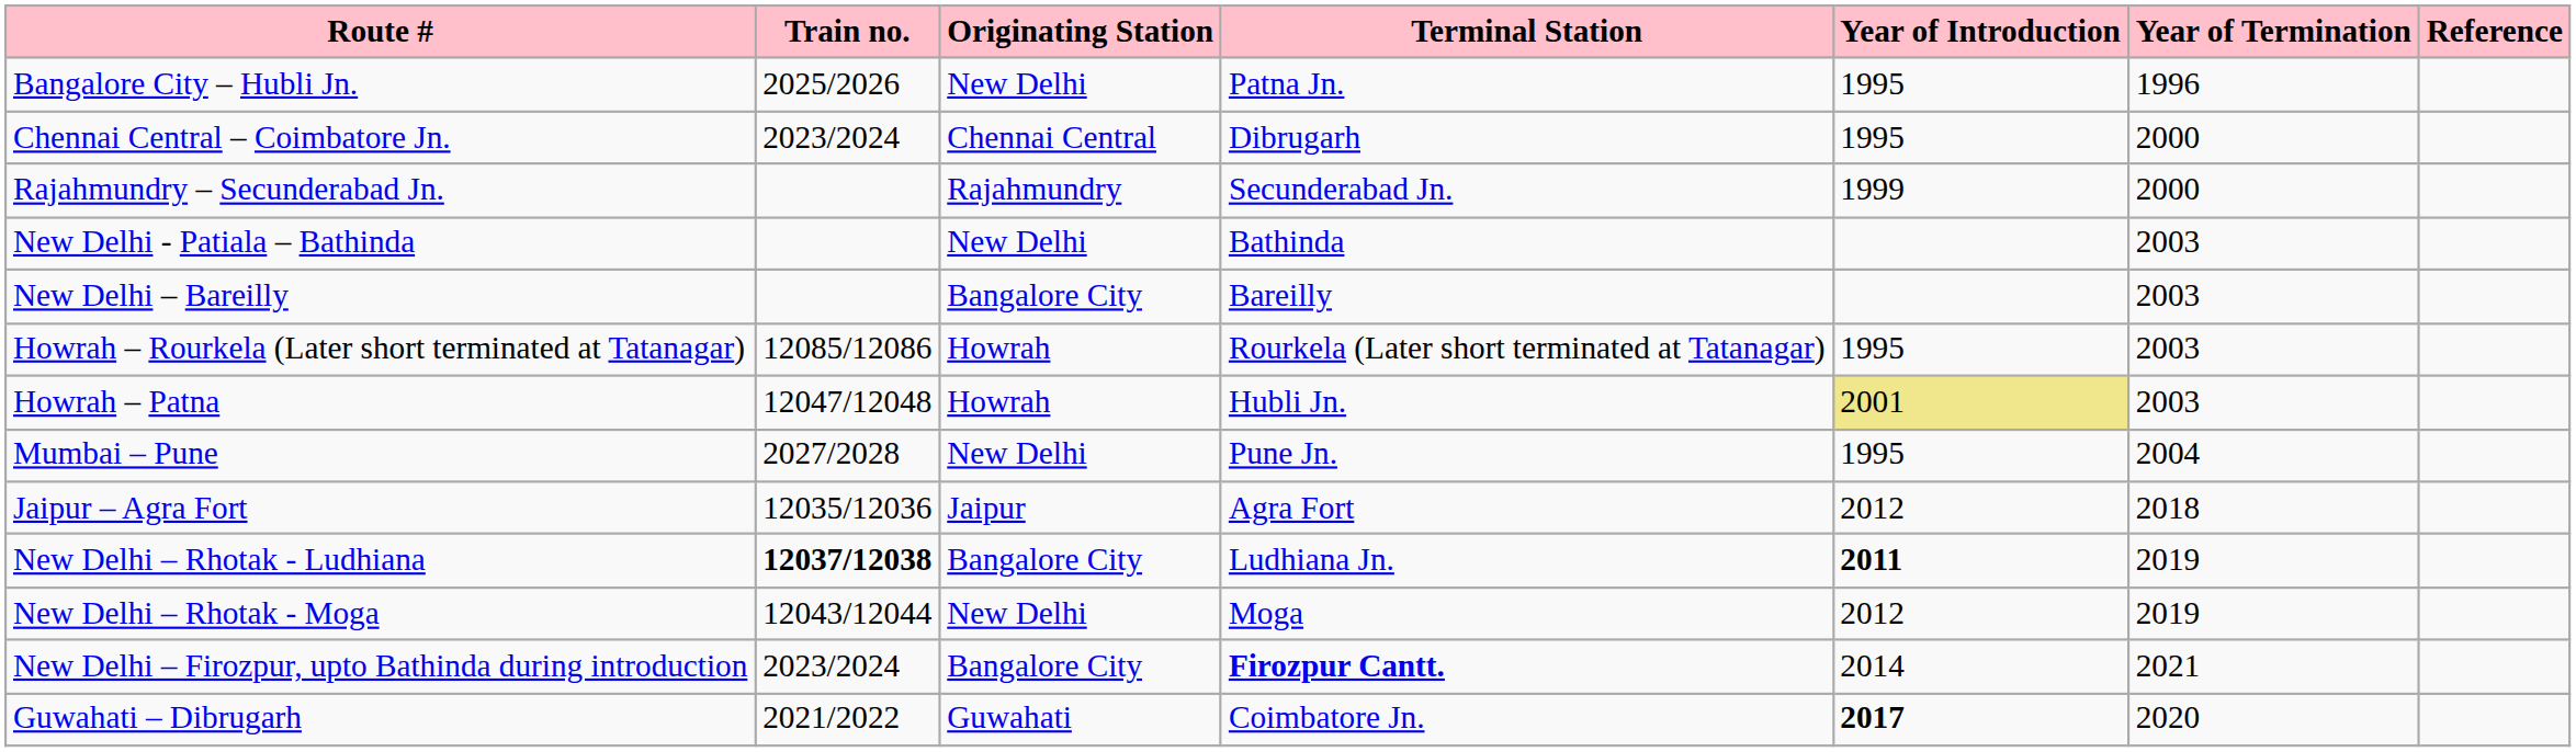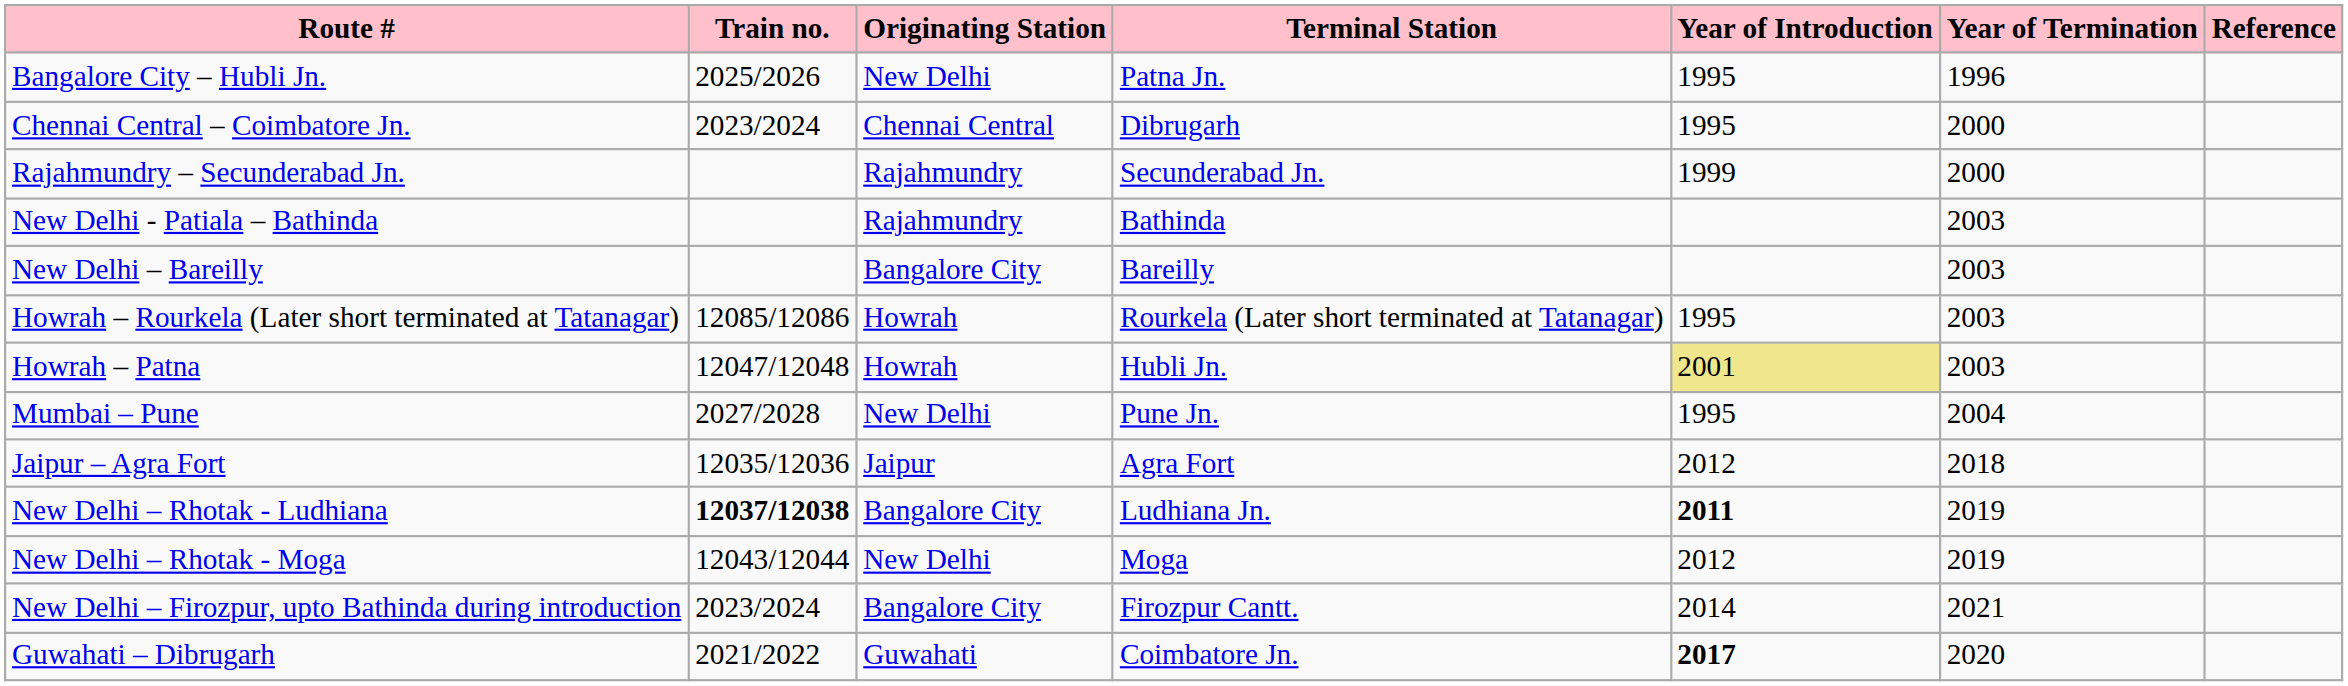New Delhi - Patiala – Bathinda | Originating Station: New Delhi -> Rajahmundry
New Delhi – Firozpur, upto Bathinda during introduction | Terminal Station: bold -> normal
